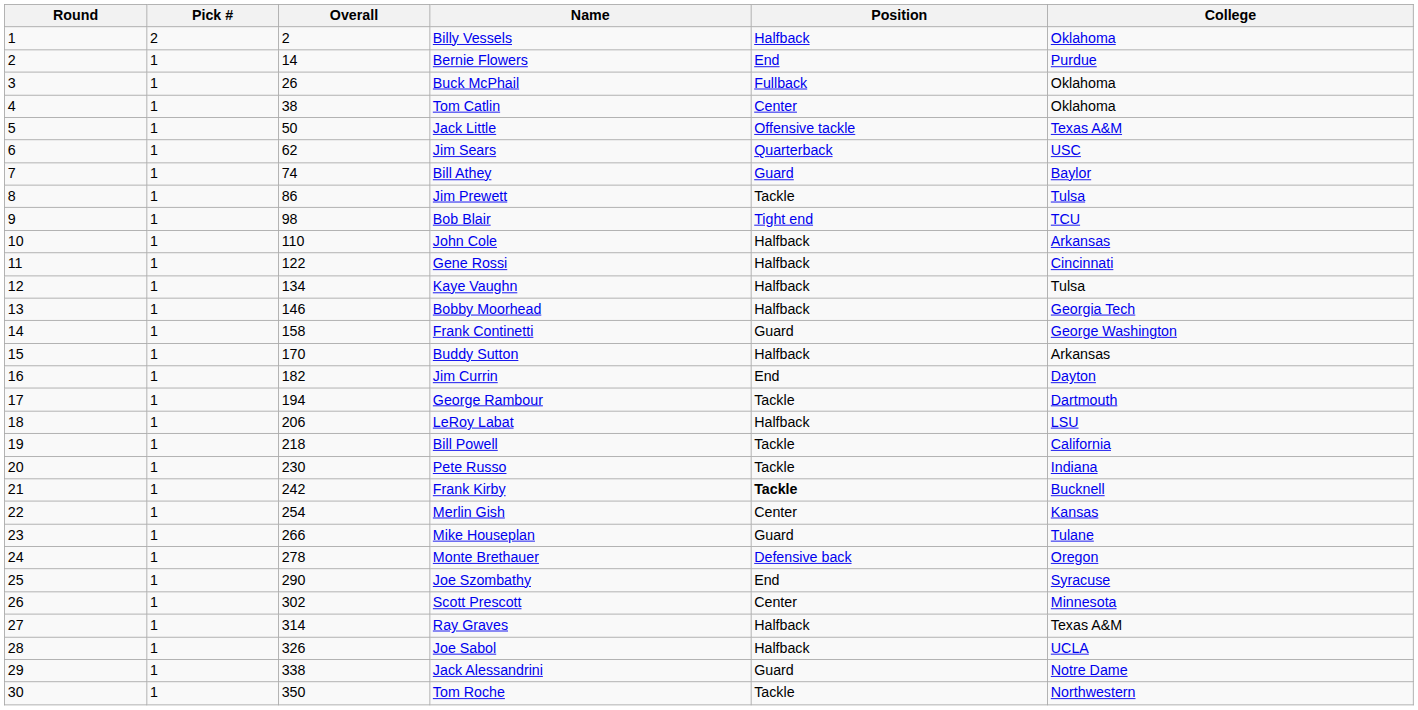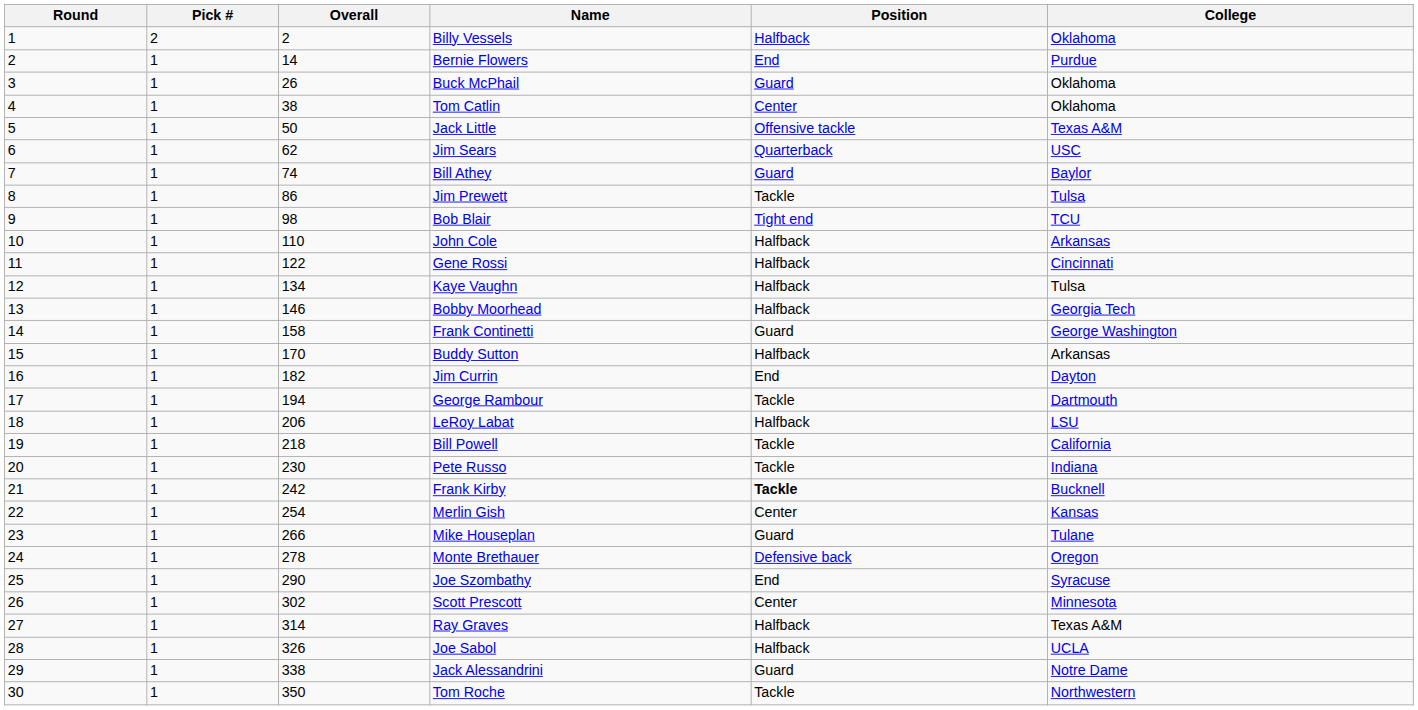Buck McPhail | Position: Fullback -> Guard
